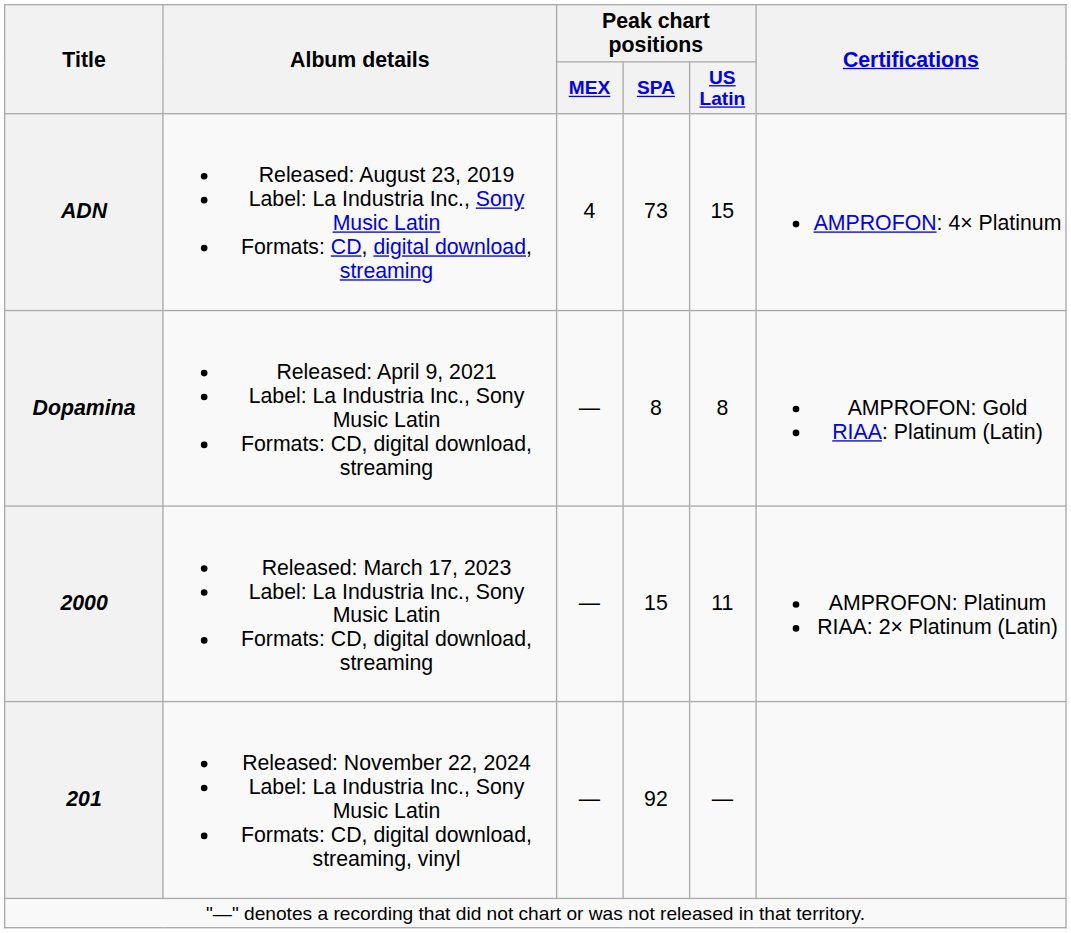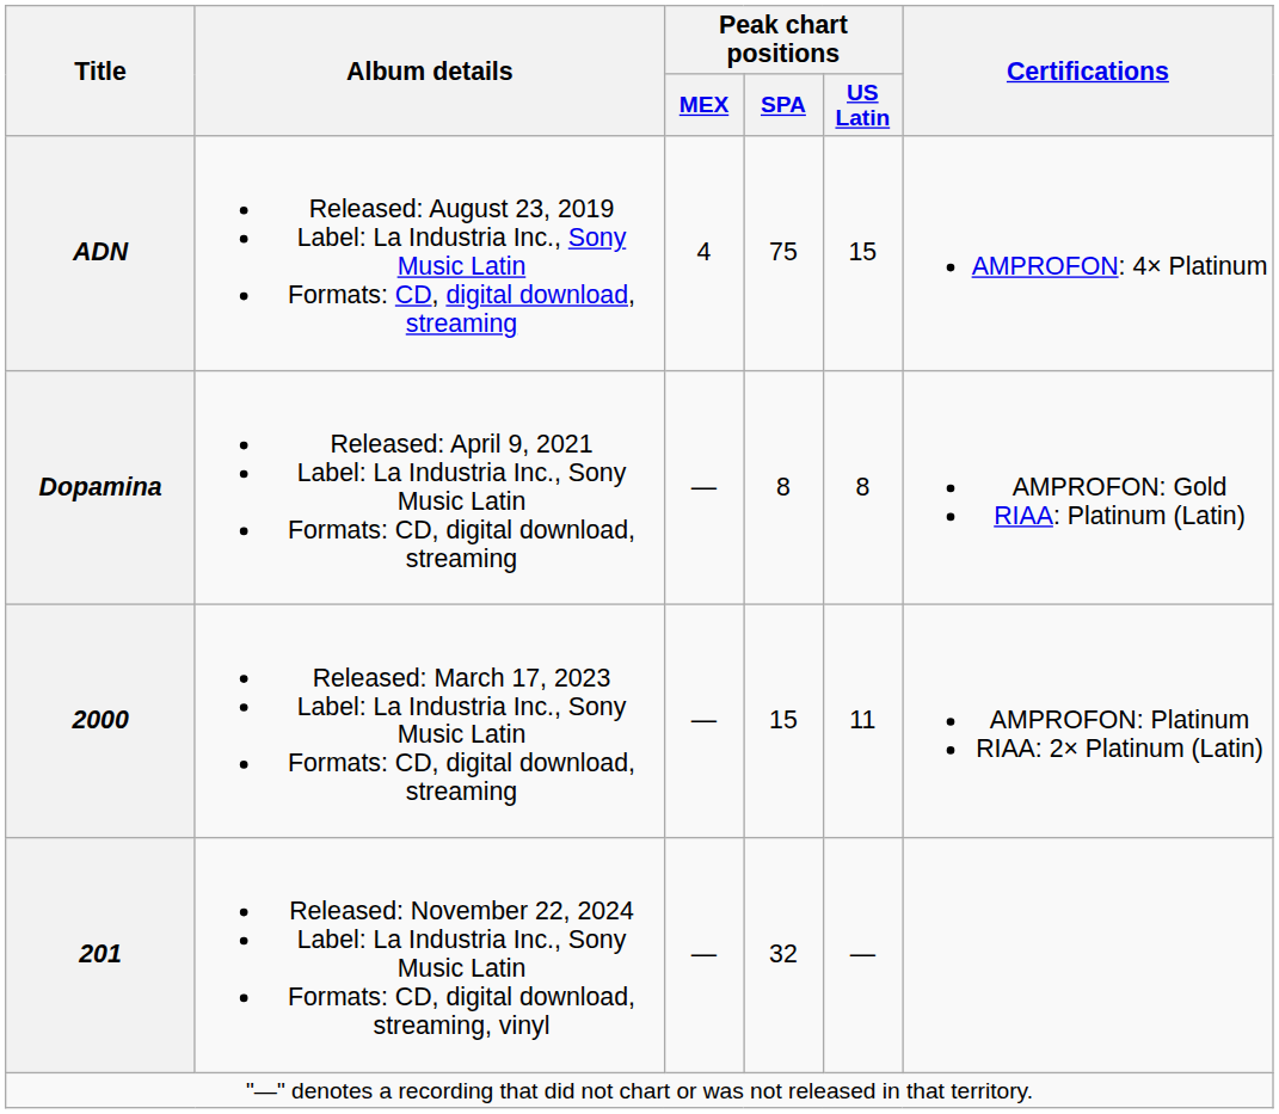ADN | Peak chart positions / SPA: 73 -> 75
201 | Peak chart positions / SPA: 92 -> 32
